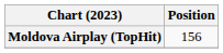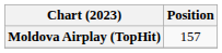Moldova Airplay (TopHit) | Position: 156 -> 157
